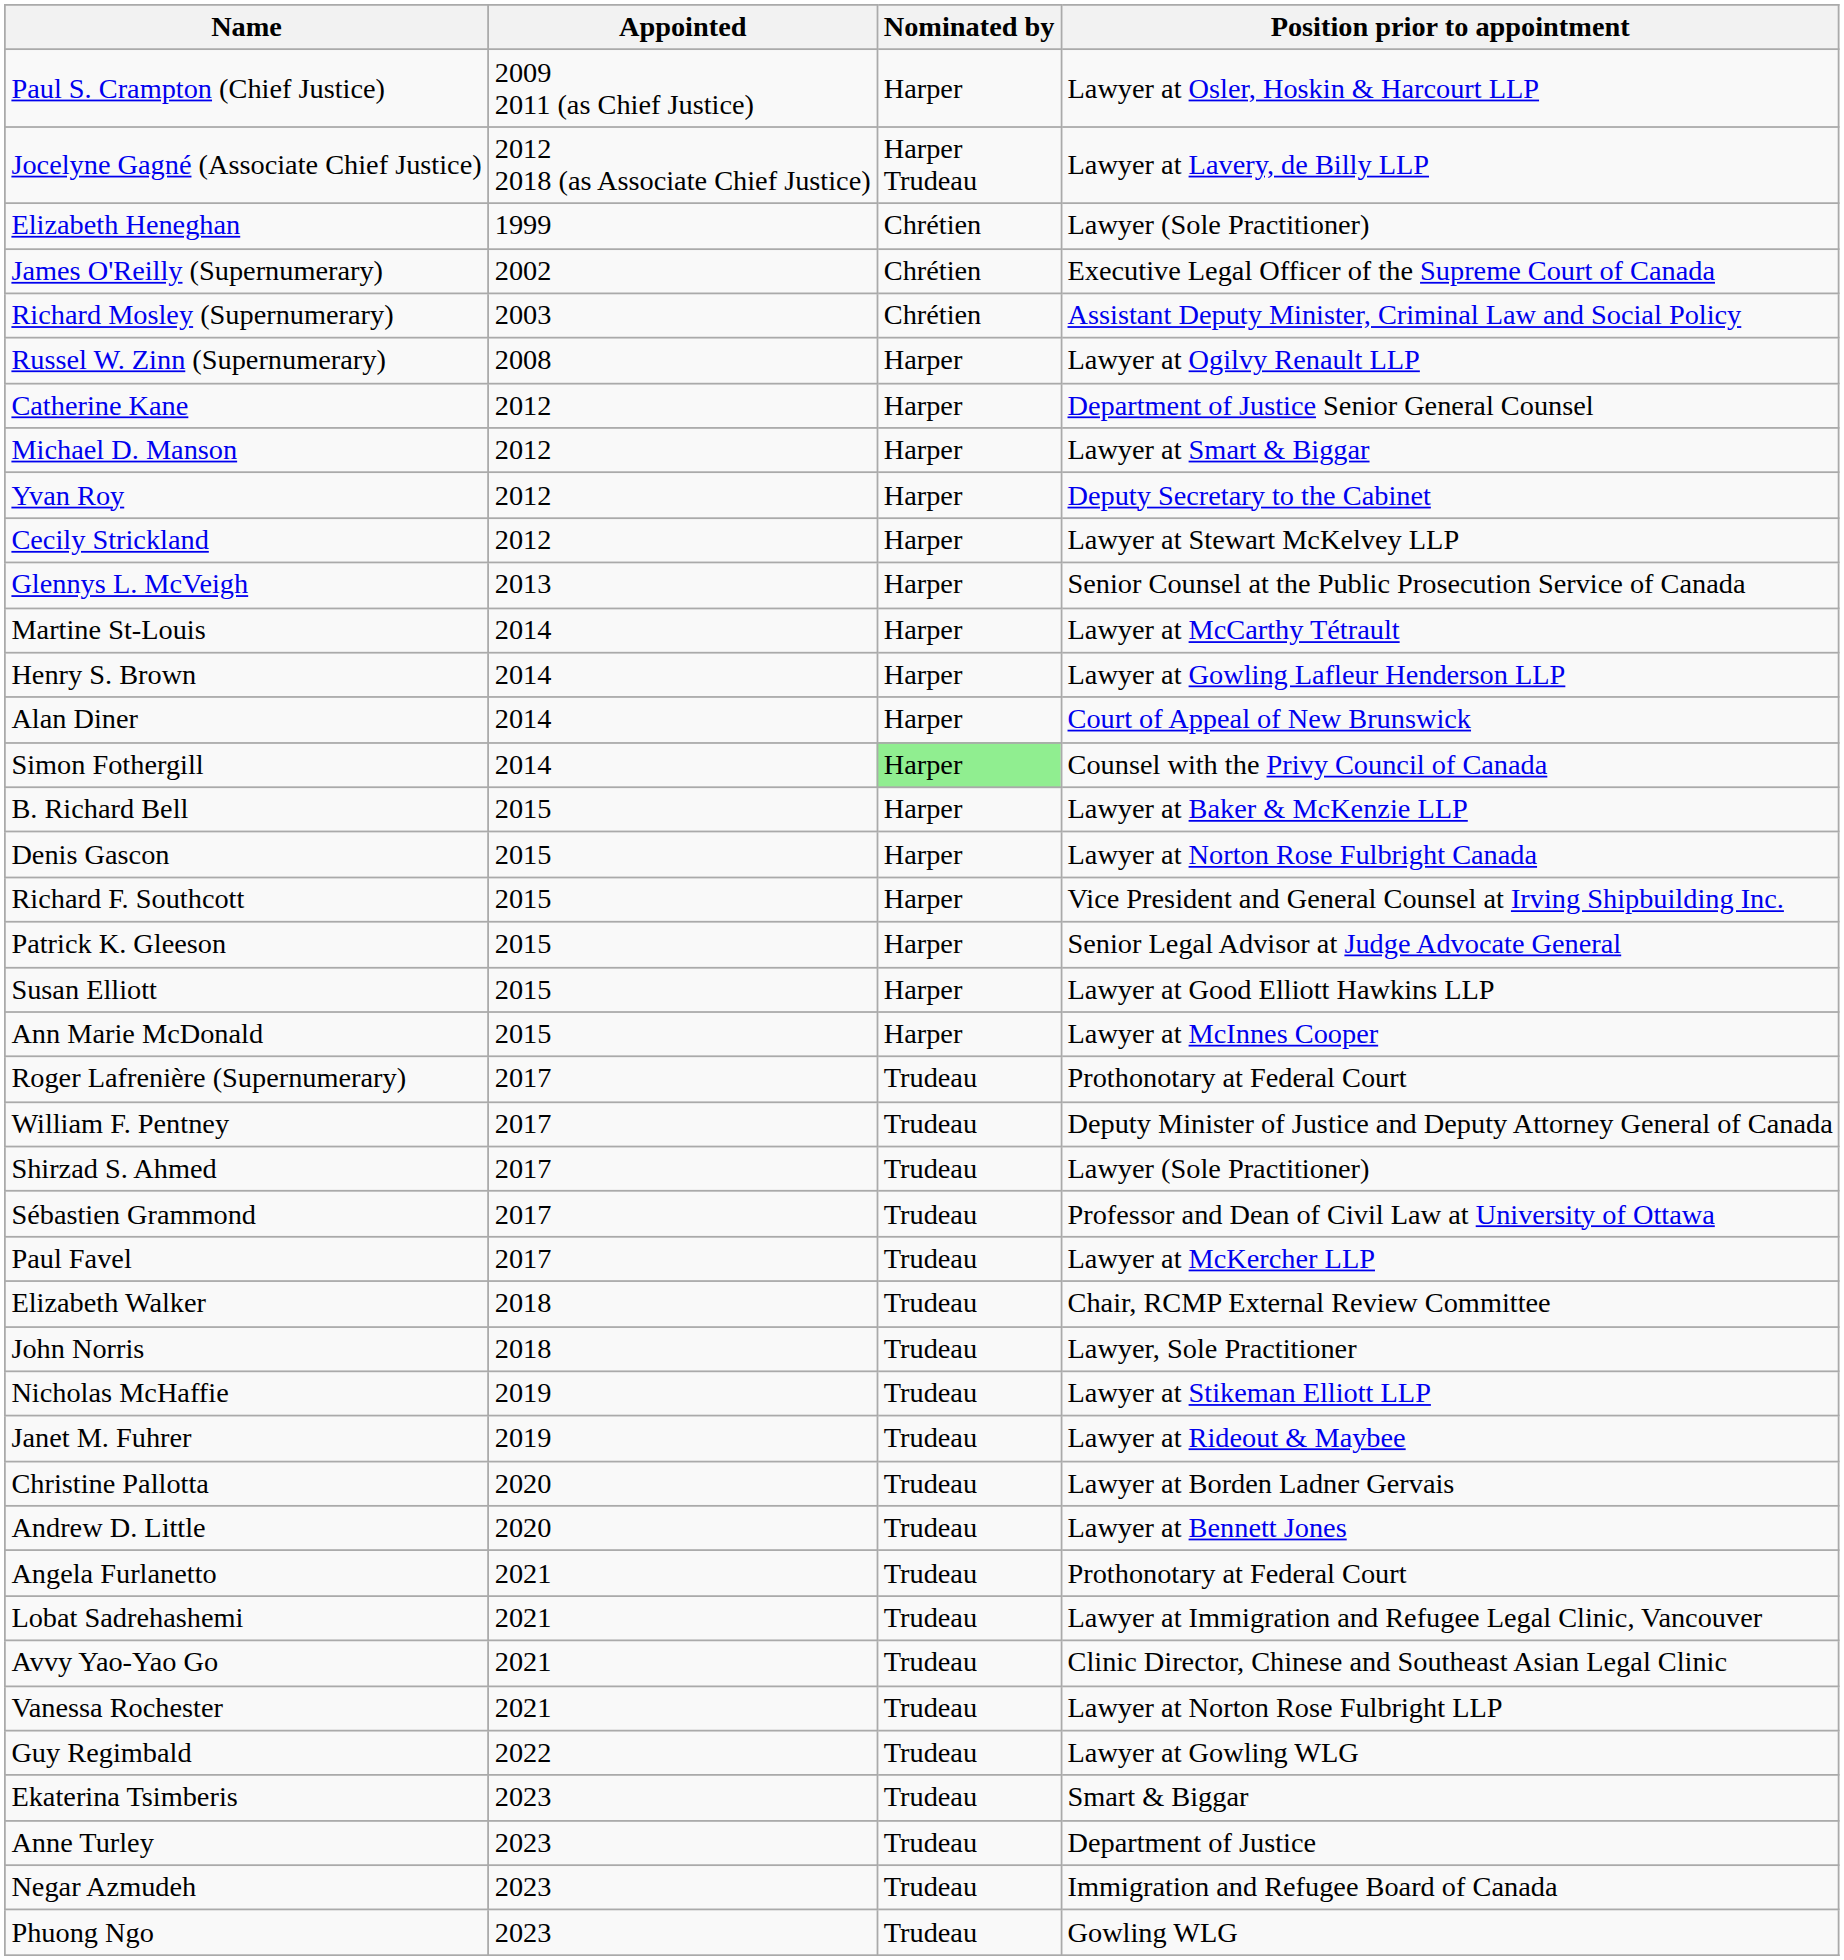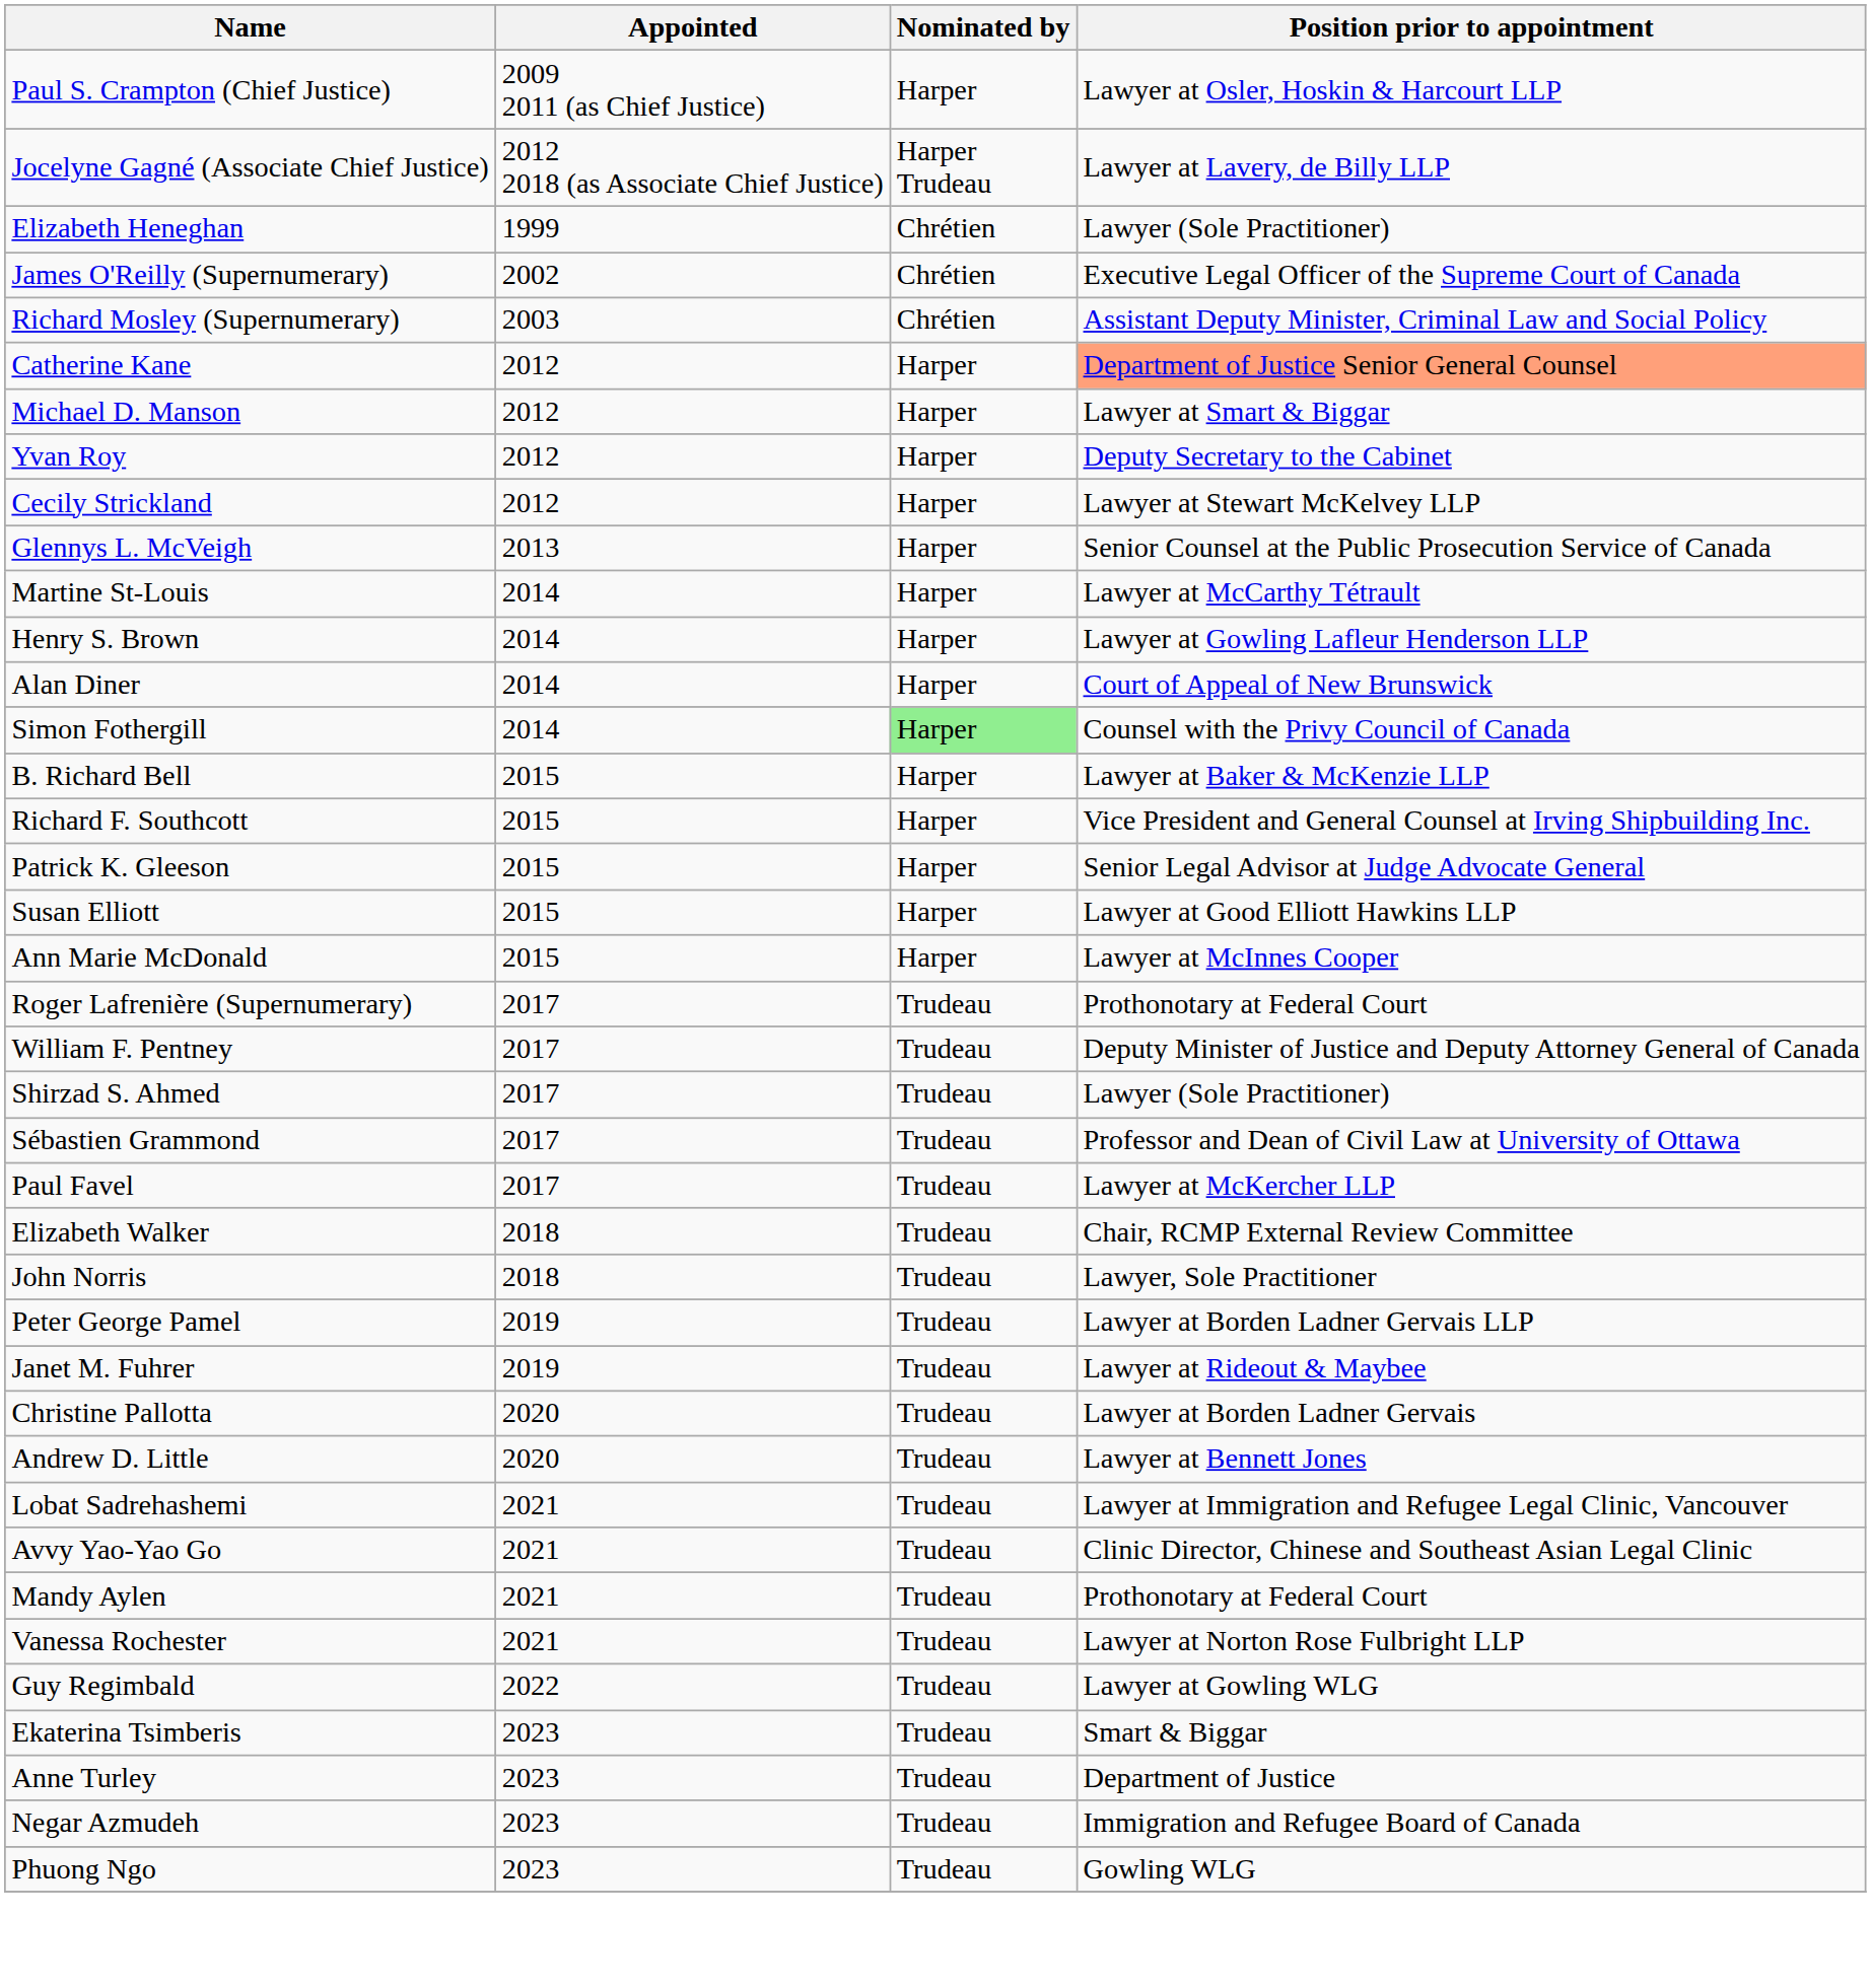- row: Russel W. Zinn (Supernumerary) | 2008 | Harper | Lawyer at Ogilvy Renault LLP
Catherine Kane | Position prior to appointment: no background -> lightsalmon background
- row: Denis Gascon | 2015 | Harper | Lawyer at Norton Rose Fulbright Canada
+ row: Peter George Pamel | 2019 | Trudeau | Lawyer at Borden Ladner Gervais LLP
- row: Nicholas McHaffie | 2019 | Trudeau | Lawyer at Stikeman Elliott LLP
- row: Angela Furlanetto | 2021 | Trudeau | Prothonotary at Federal Court
+ row: Mandy Aylen | 2021 | Trudeau | Prothonotary at Federal Court
